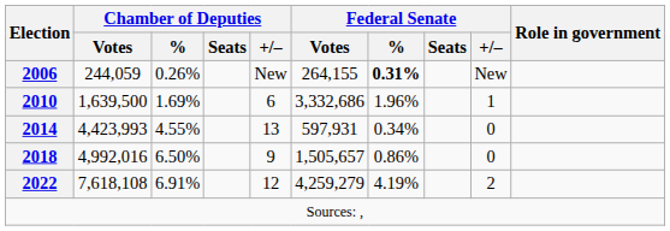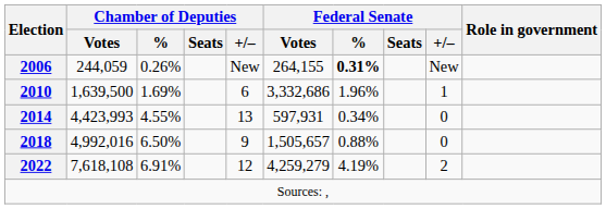2018 | Federal Senate / %: 0.86% -> 0.88%
